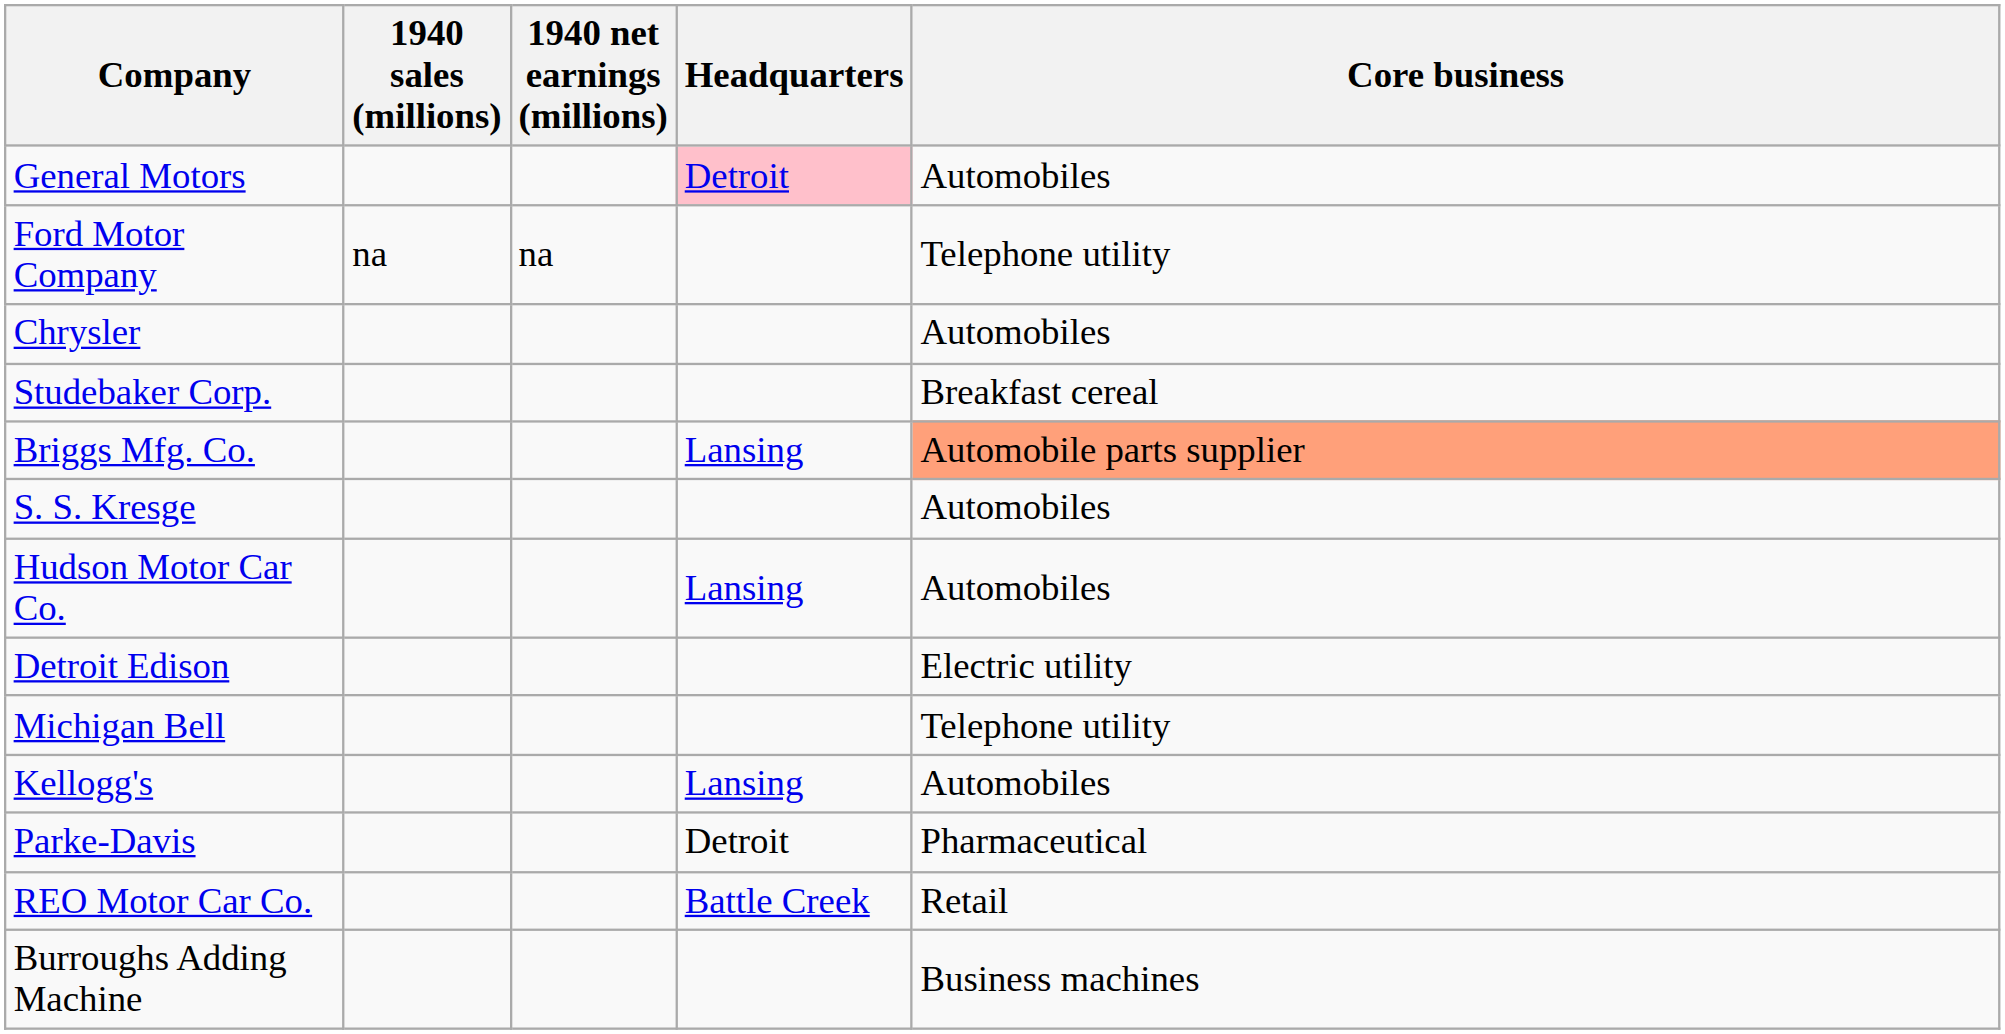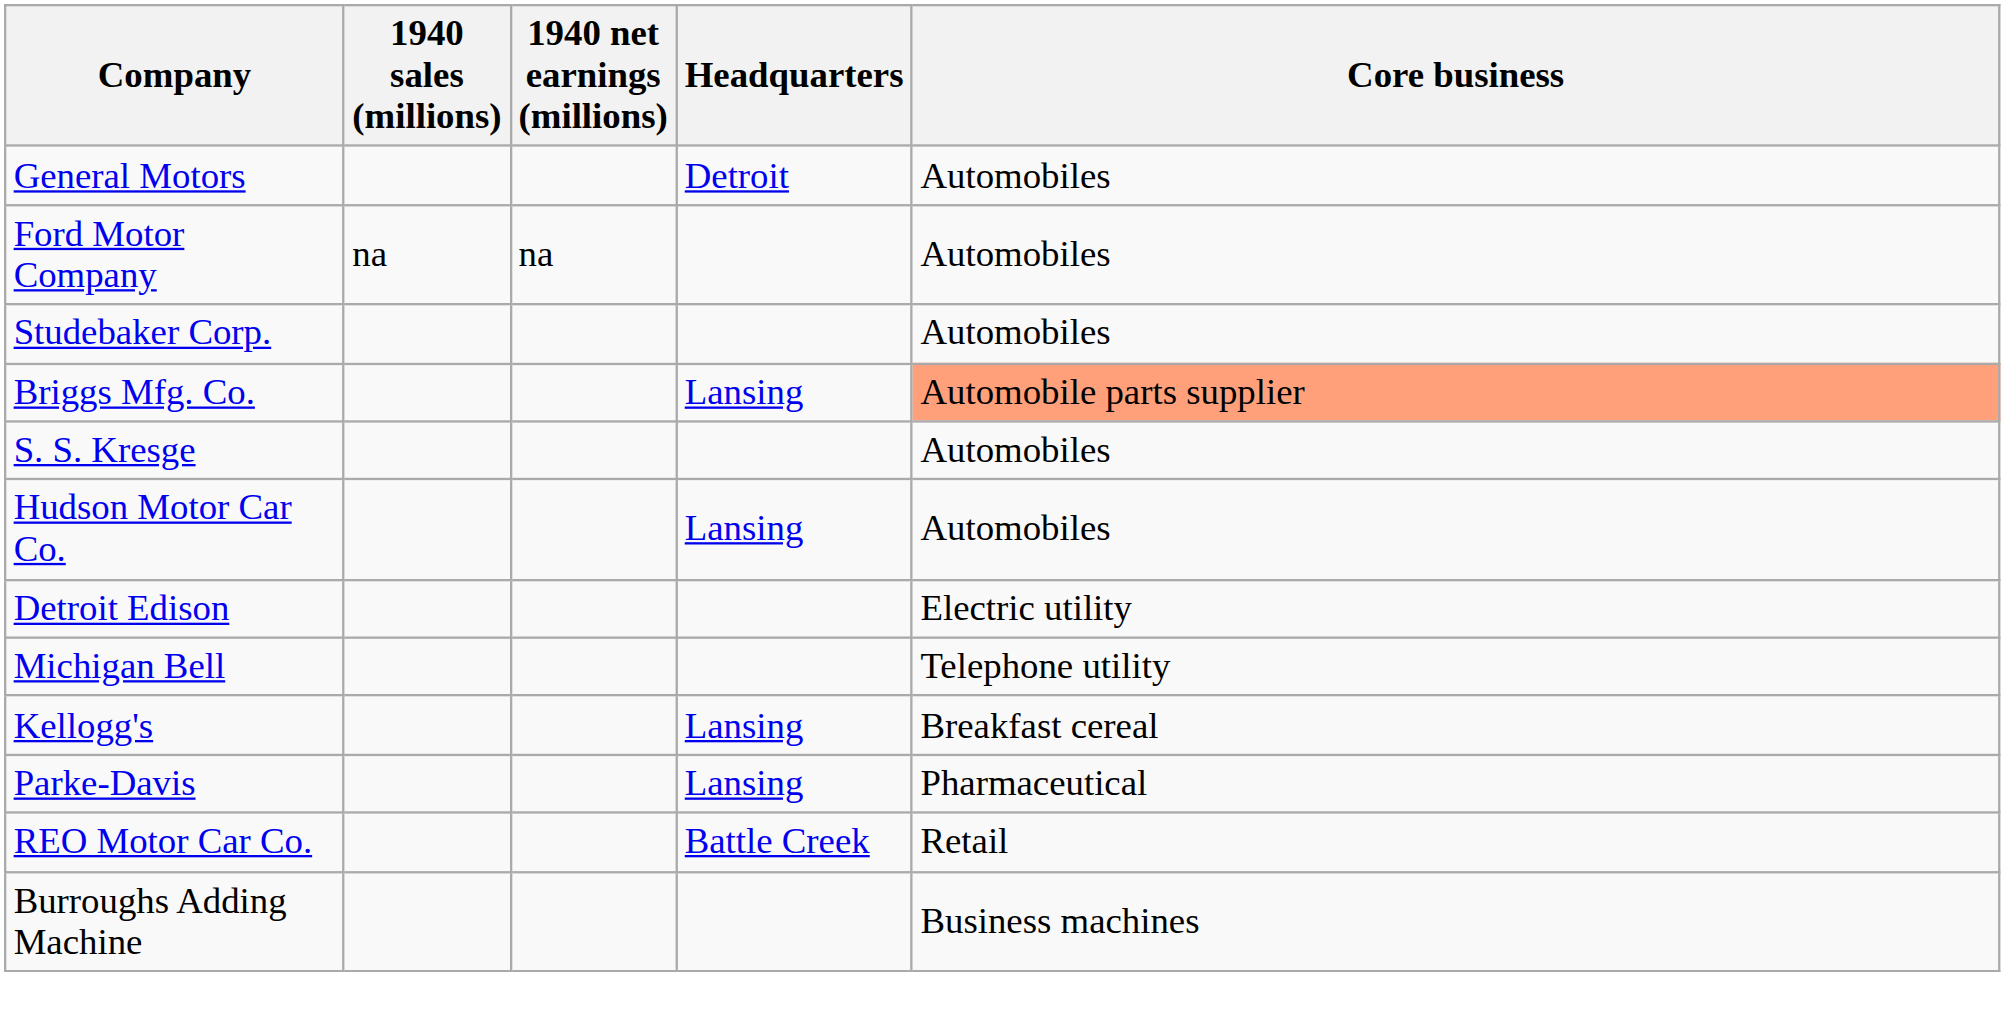General Motors | Headquarters: pink background -> no background
Ford Motor Company | Core business: Telephone utility -> Automobiles
- row: Chrysler | Automobiles
Studebaker Corp. | Core business: Breakfast cereal -> Automobiles
Kellogg's | Core business: Automobiles -> Breakfast cereal
Parke-Davis | Headquarters: Detroit -> Lansing
